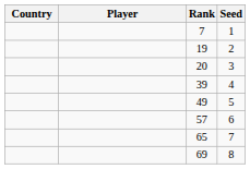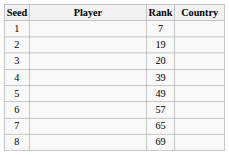columns swapped: Country <-> Seed
